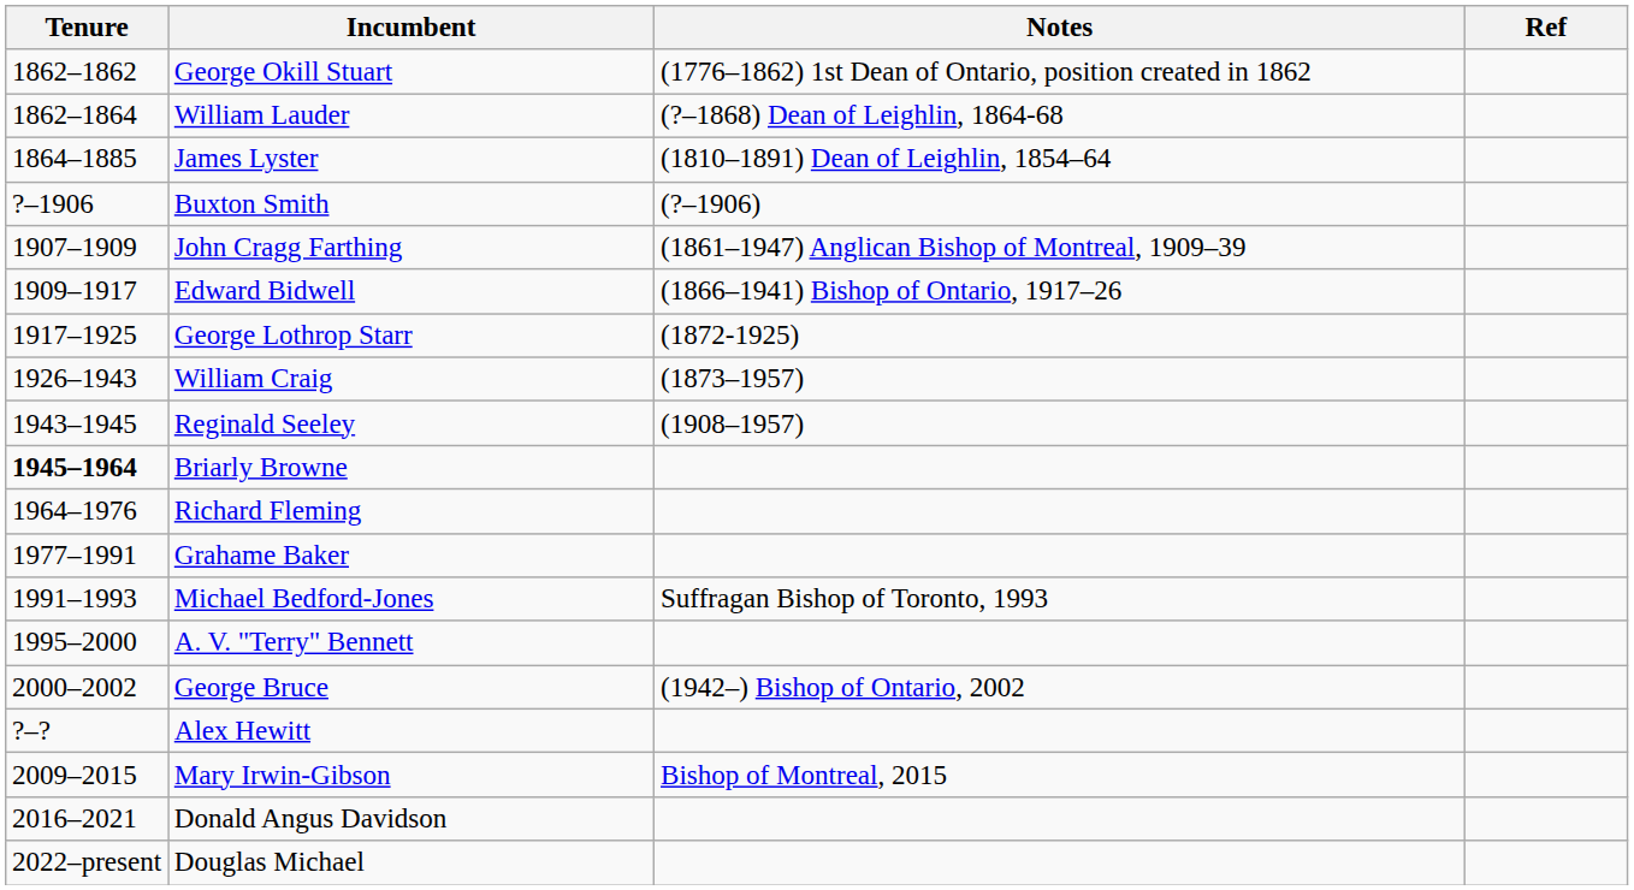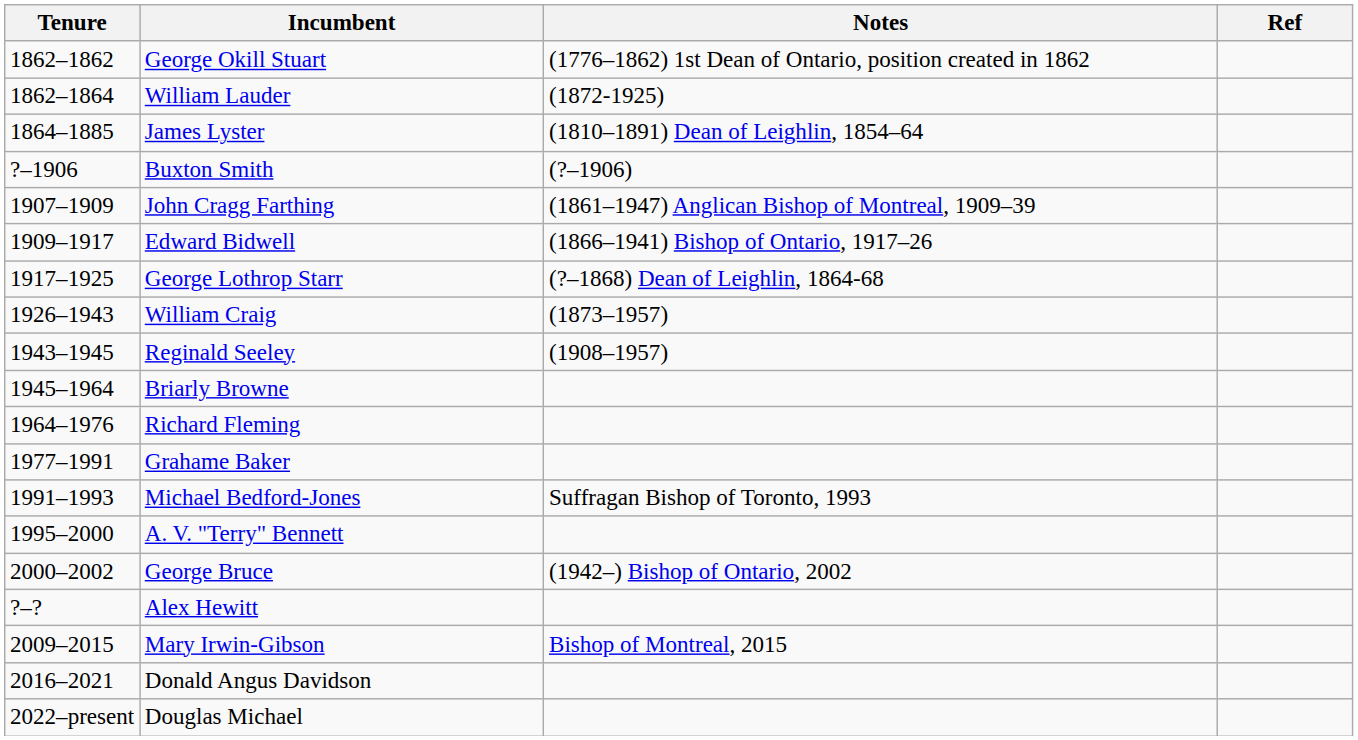William Lauder | Notes: (?–1868) Dean of Leighlin, 1864-68 -> (1872-1925)
George Lothrop Starr | Notes: (1872-1925) -> (?–1868) Dean of Leighlin, 1864-68
Briarly Browne | Tenure: bold -> normal
